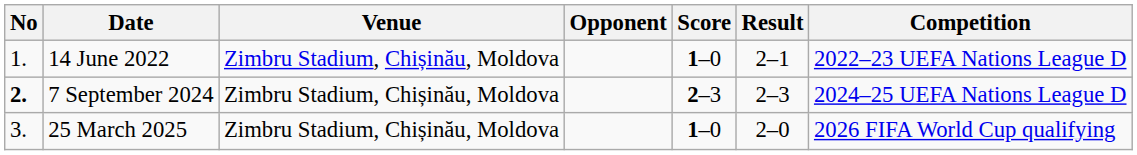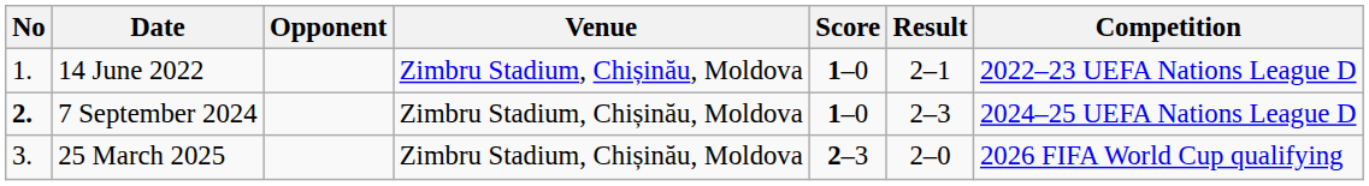columns swapped: Venue <-> Opponent
7 September 2024 | Score: 2–3 -> 1–0
25 March 2025 | Score: 1–0 -> 2–3
